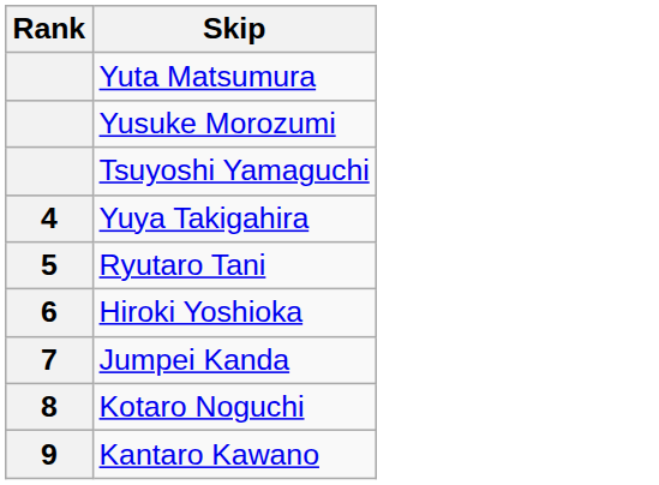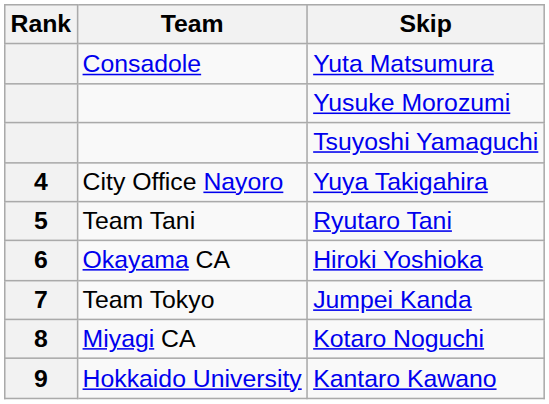+ column: Team | Consadole | City Office Nayoro | Team Tani | Okayama CA | Team Tokyo | Miyagi CA | Hokkaido University
